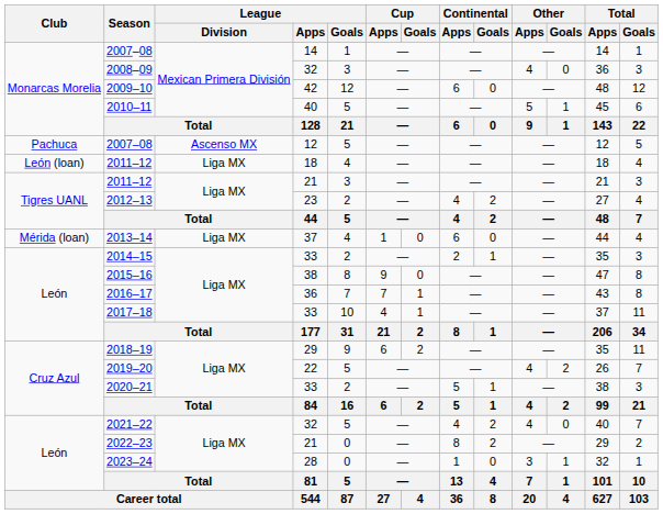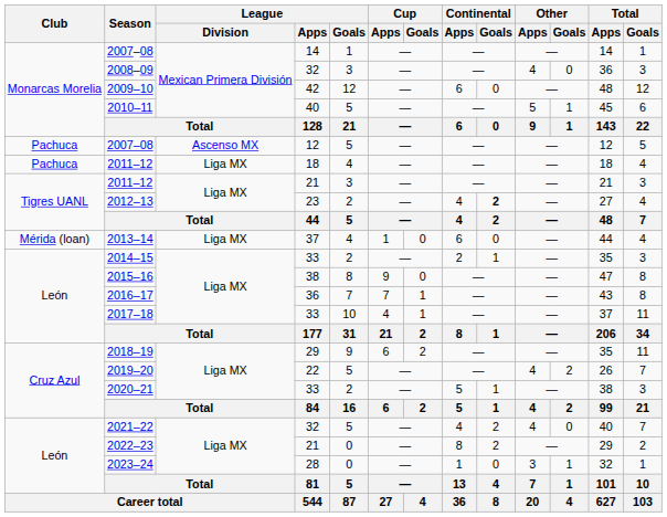2011–12 / 18 | Club: León (loan) -> Pachuca
2012–13 | Continental / Goals: normal -> bold
